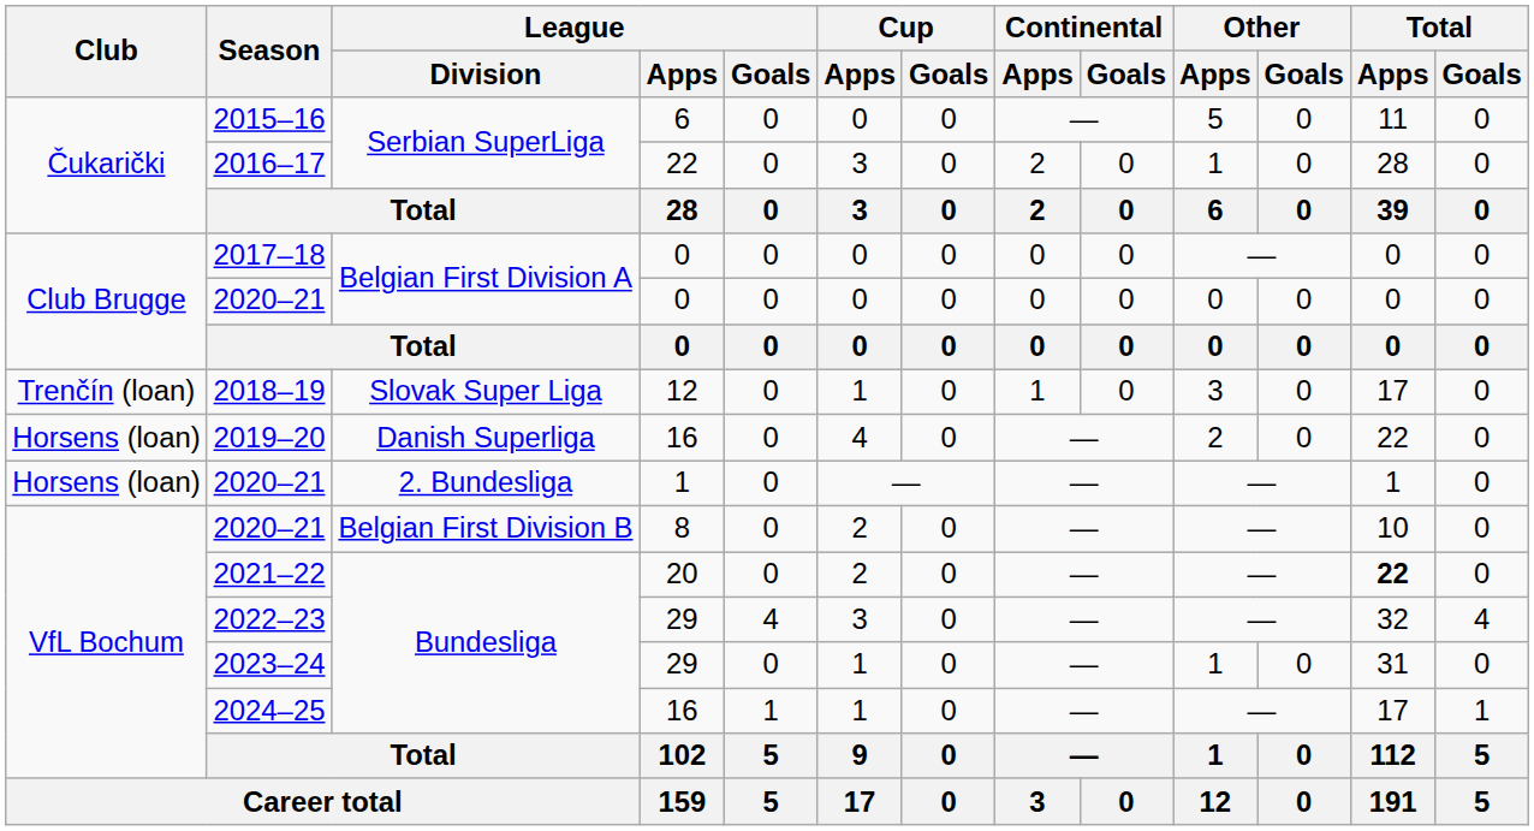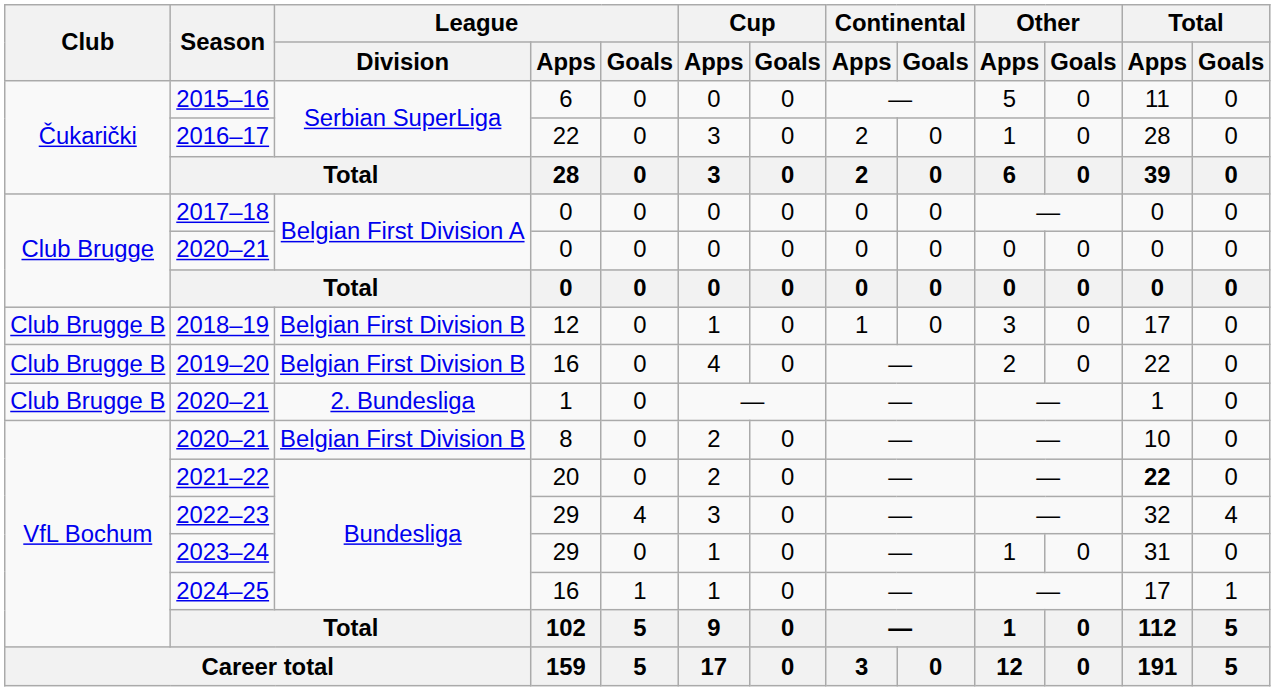2018–19 | Club: Trenčín (loan) -> Club Brugge B
2018–19 | League / Division: Slovak Super Liga -> Belgian First Division B
2019–20 | Club: Horsens (loan) -> Club Brugge B
2019–20 | League / Division: Danish Superliga -> Belgian First Division B
2020–21 / 1 | Club: Horsens (loan) -> Club Brugge B
